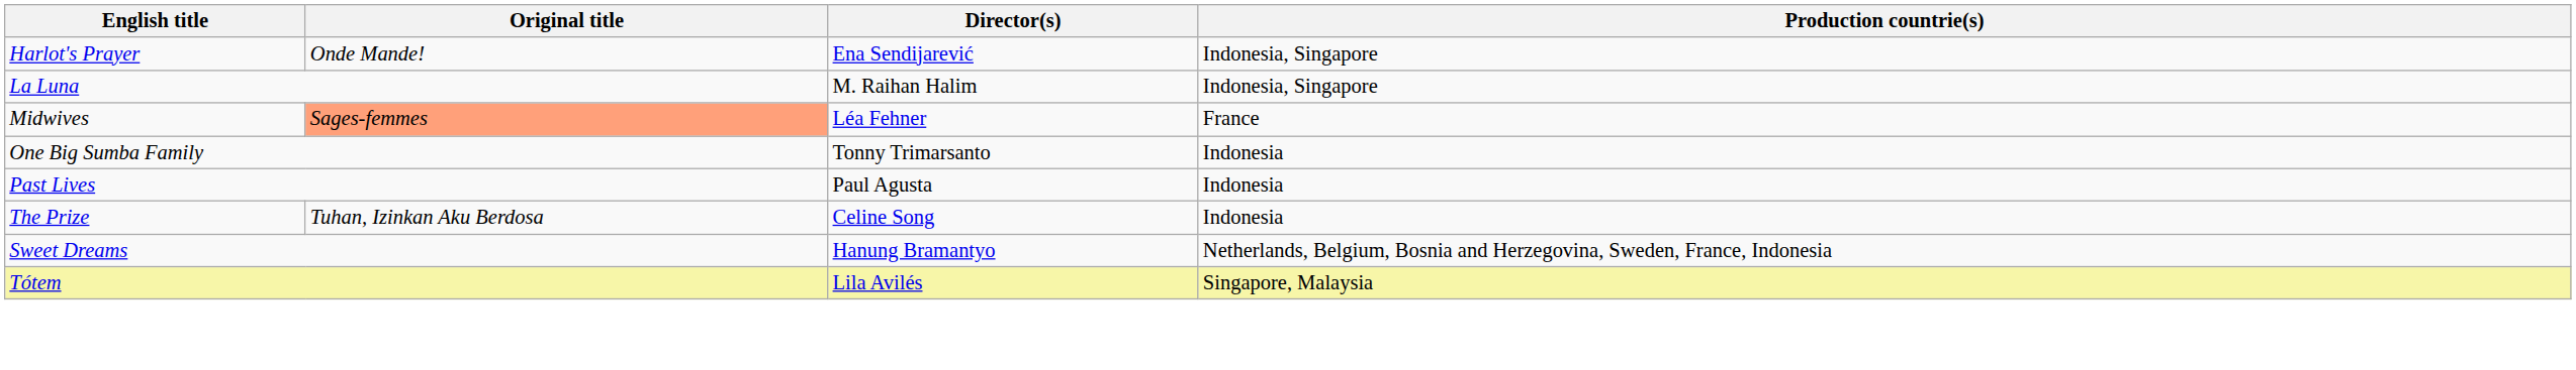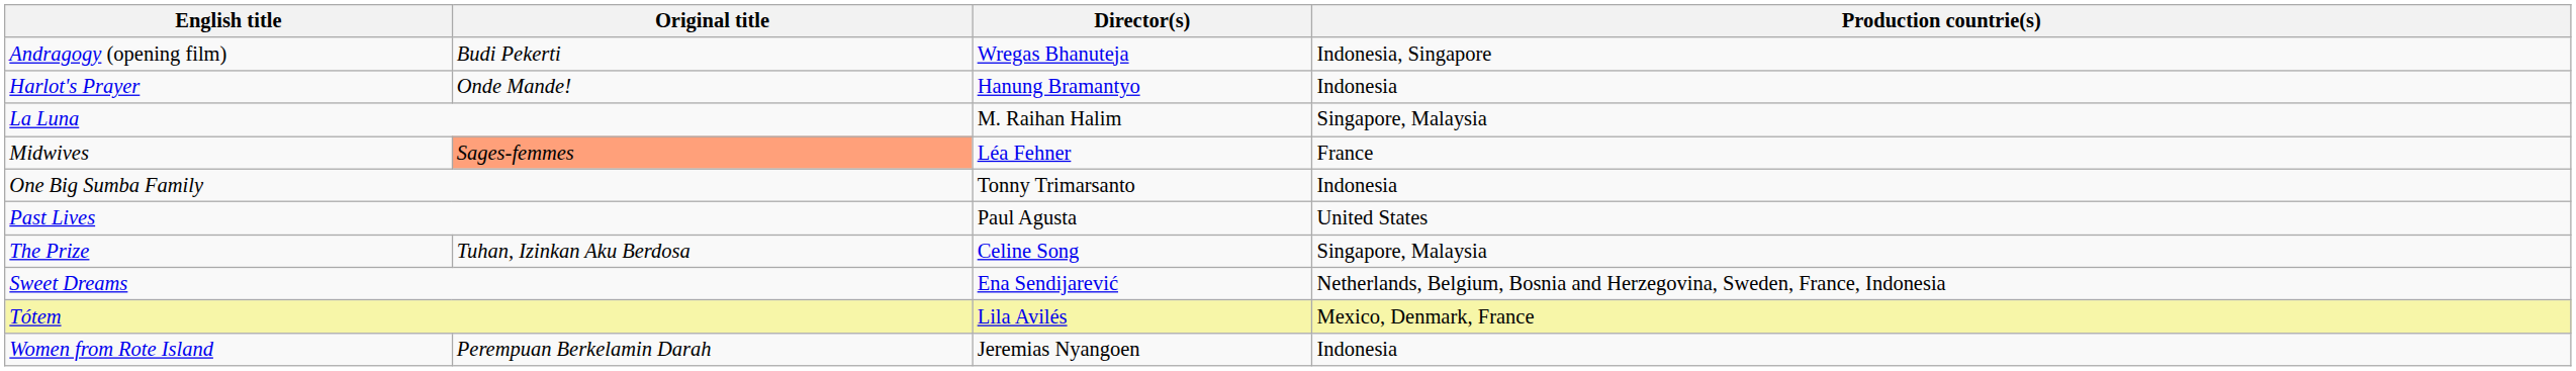+ row: Andragogy (opening film) | Budi Pekerti | Wregas Bhanuteja | Indonesia, Singapore
Harlot's Prayer | Director(s): Ena Sendijarević -> Hanung Bramantyo
Harlot's Prayer | Production countrie(s): Indonesia, Singapore -> Indonesia
La Luna | Production countrie(s): Indonesia, Singapore -> Singapore, Malaysia
Past Lives | Production countrie(s): Indonesia -> United States
The Prize | Production countrie(s): Indonesia -> Singapore, Malaysia
Sweet Dreams | Director(s): Hanung Bramantyo -> Ena Sendijarević
Tótem | Production countrie(s): Singapore, Malaysia -> Mexico, Denmark, France
+ row: Women from Rote Island | Perempuan Berkelamin Darah | Jeremias Nyangoen | Indonesia
